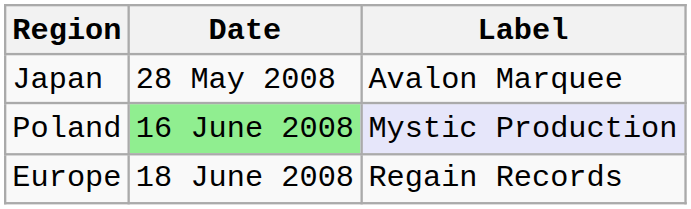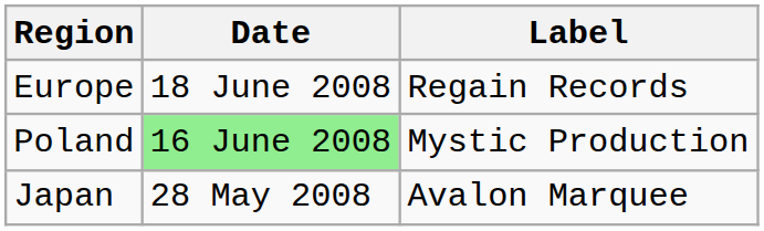rows swapped: Japan <-> Europe
Poland | Label: lavender background -> no background
